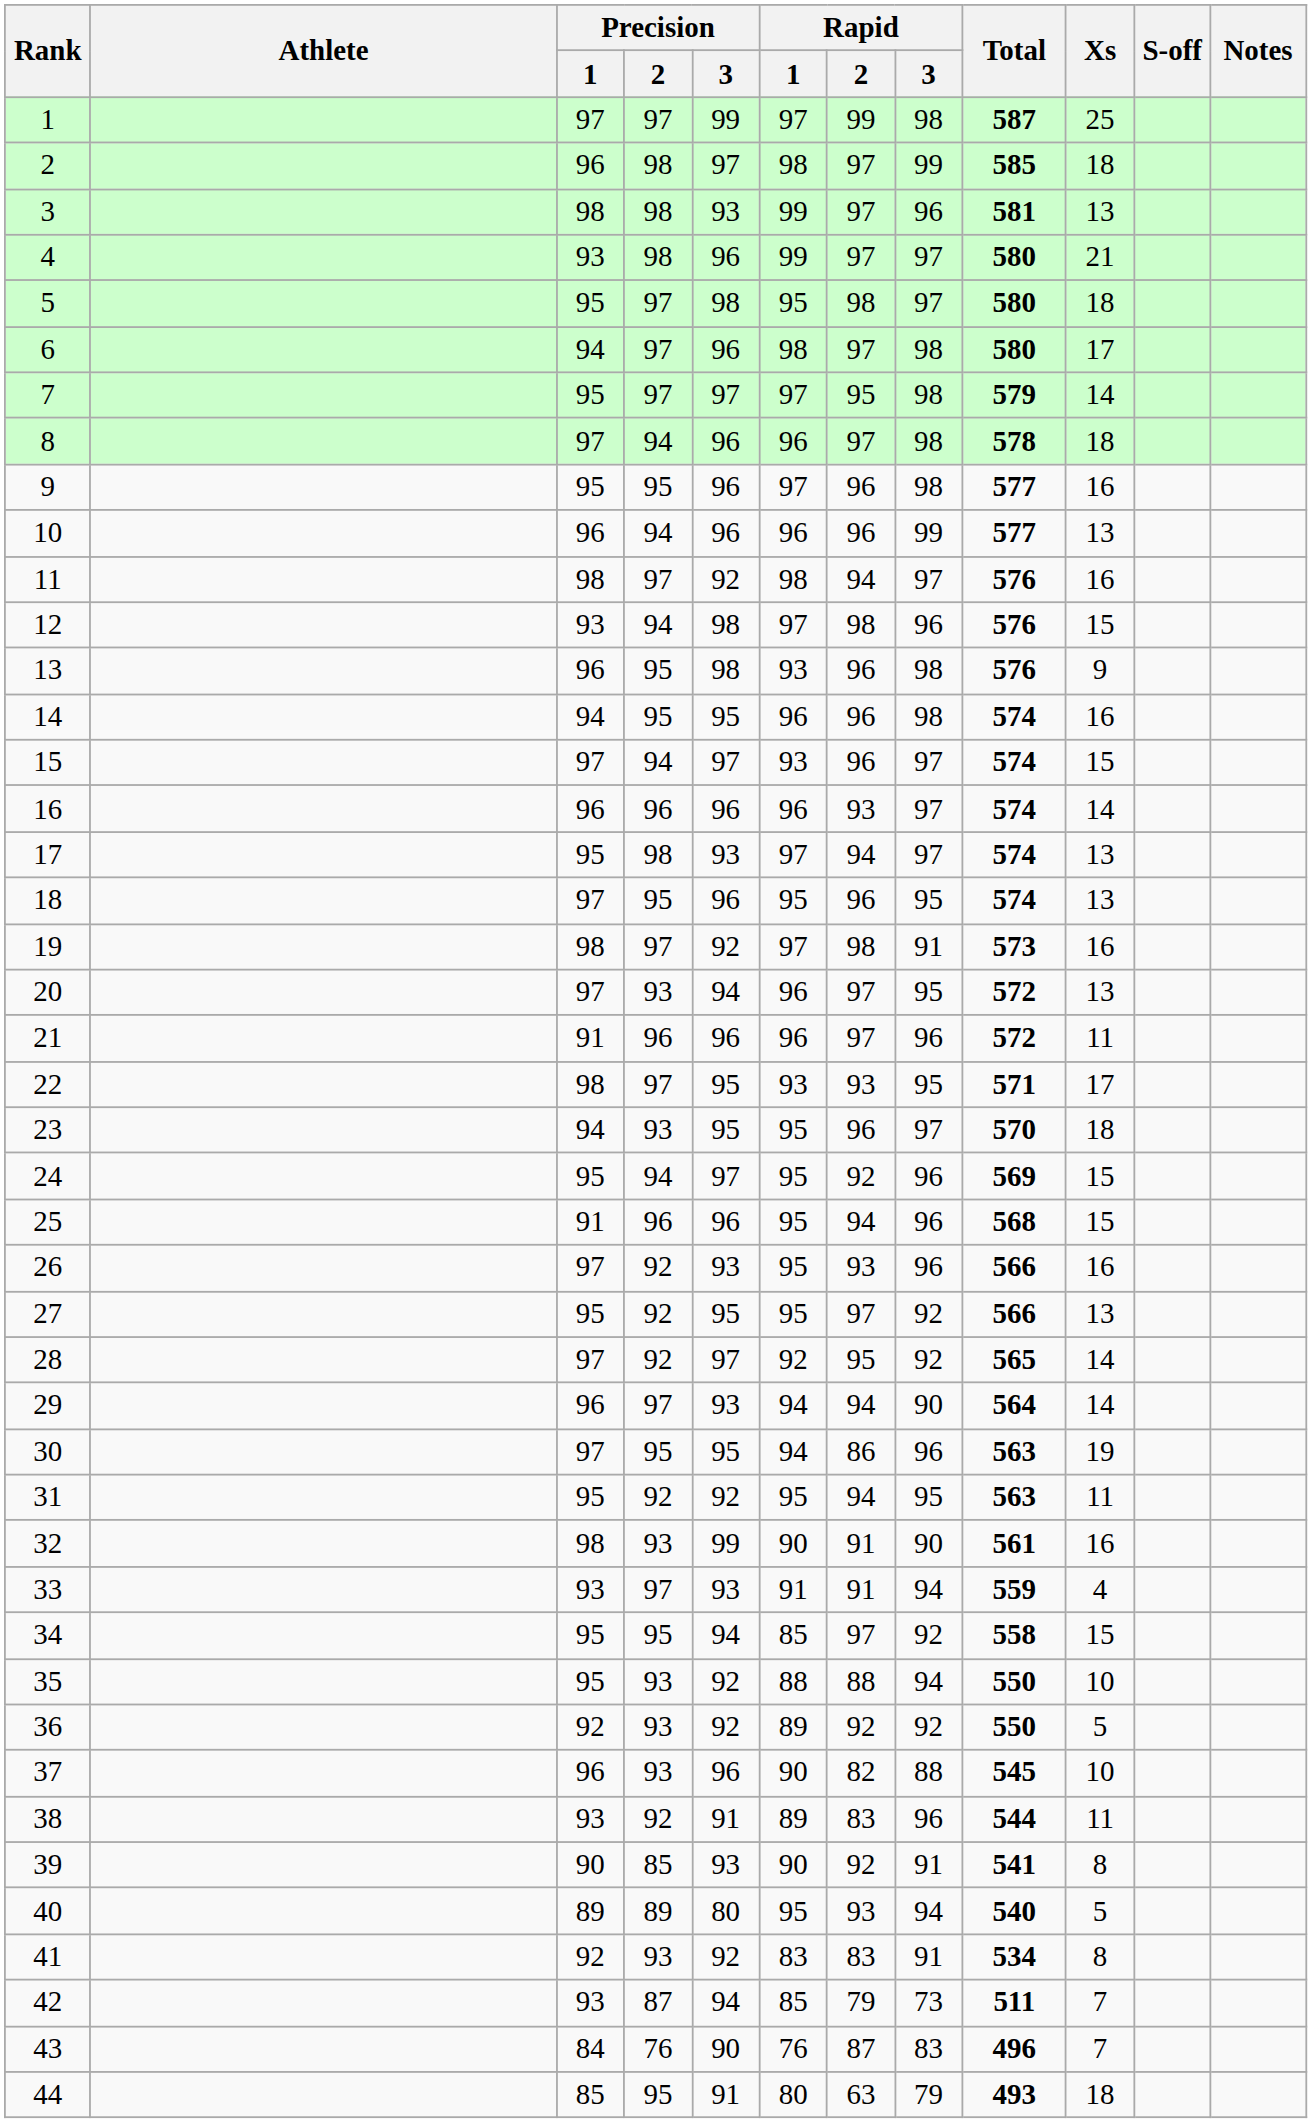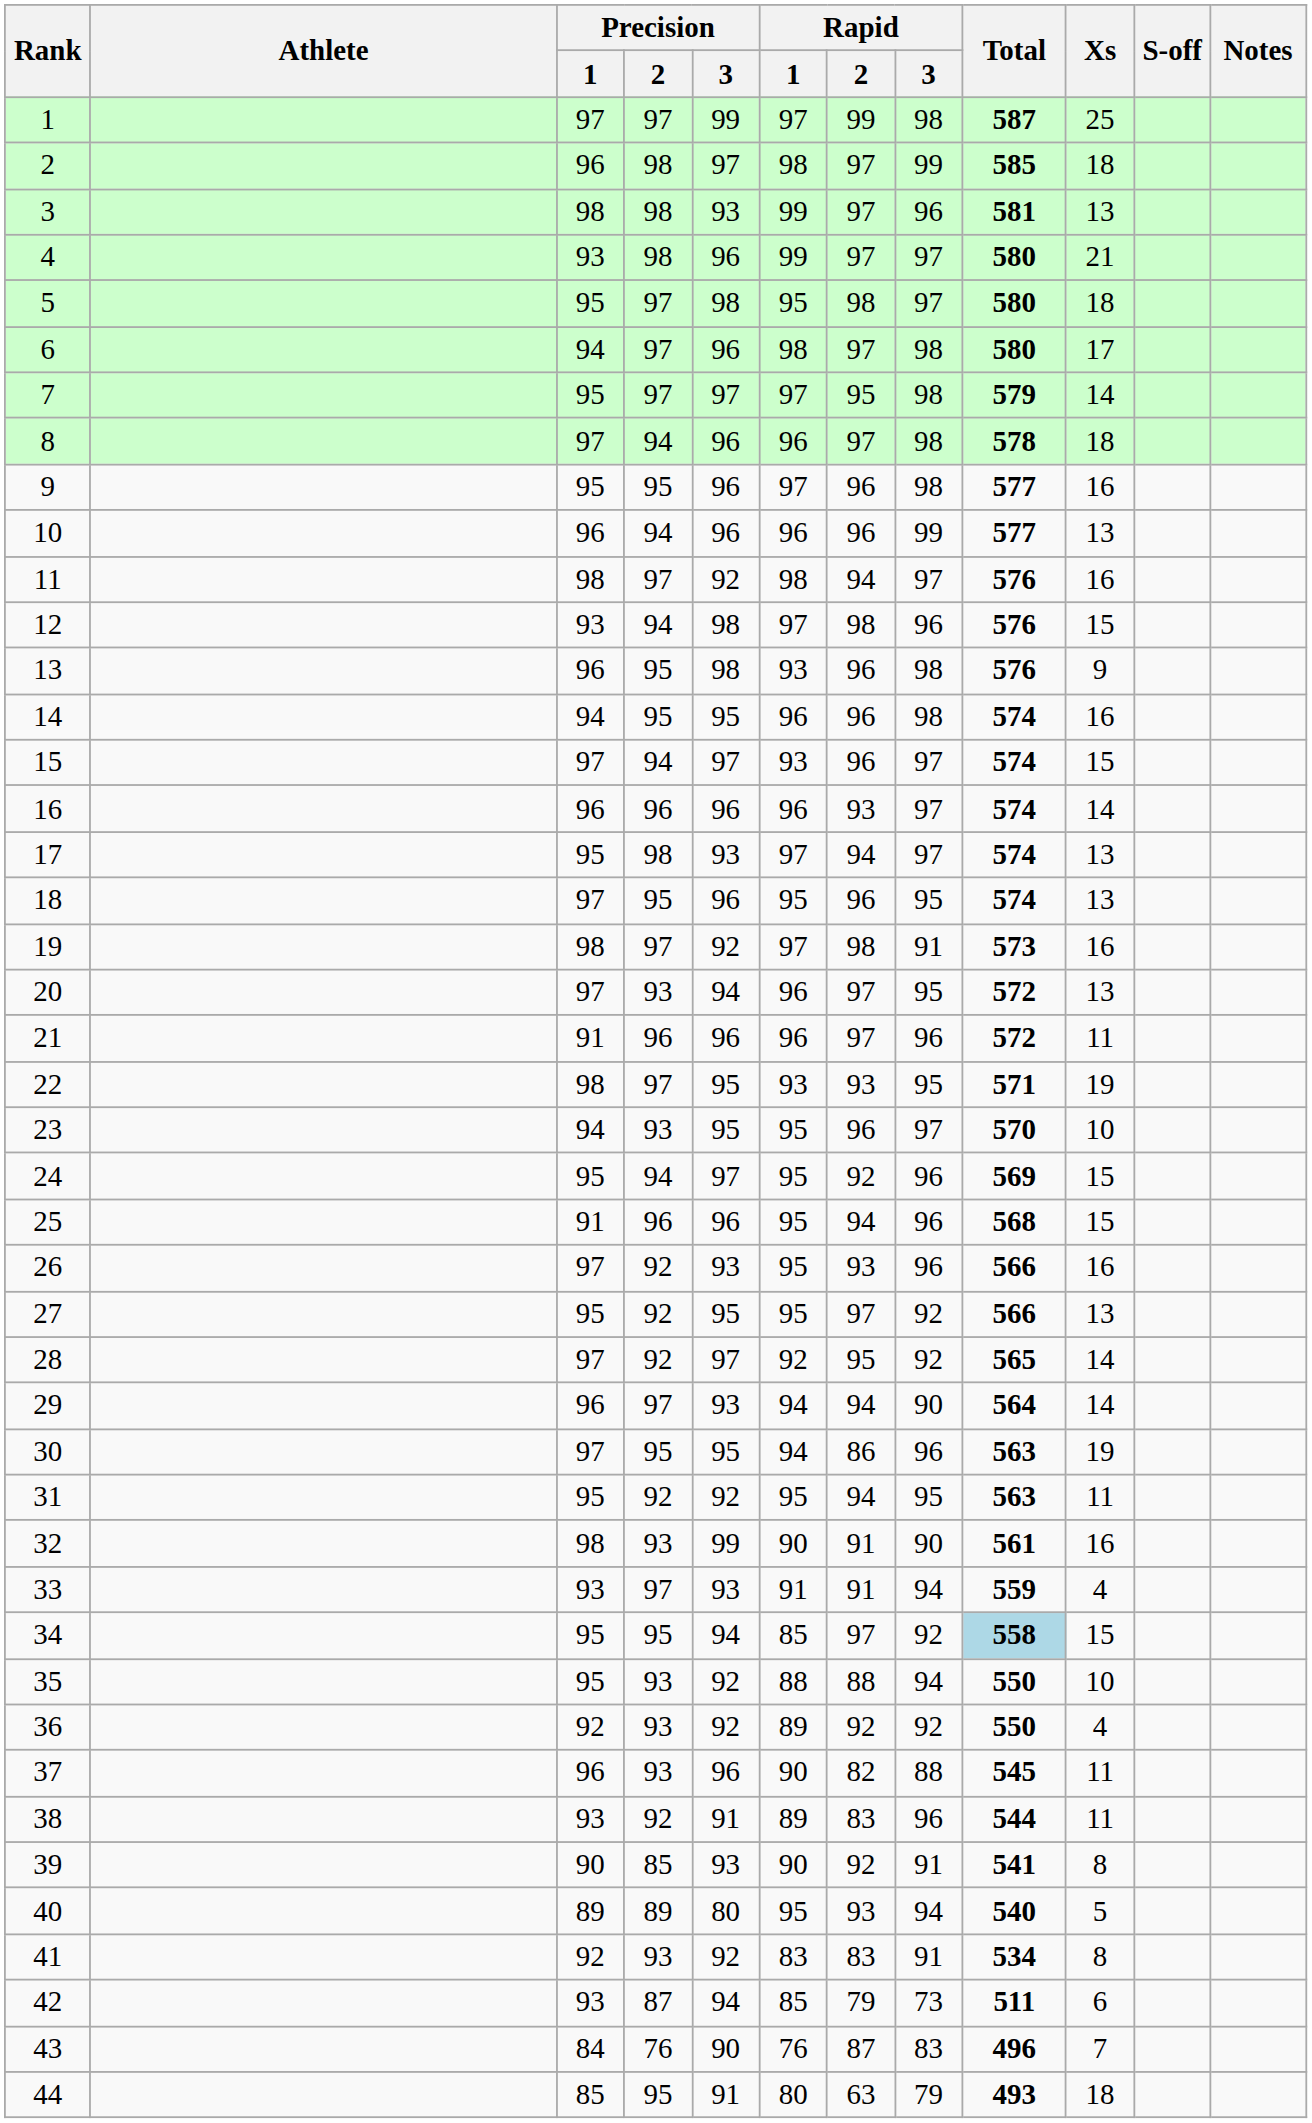22 | Xs: 17 -> 19
23 | Xs: 18 -> 10
34 | Total: no background -> lightblue background
36 | Xs: 5 -> 4
37 | Xs: 10 -> 11
42 | Xs: 7 -> 6
